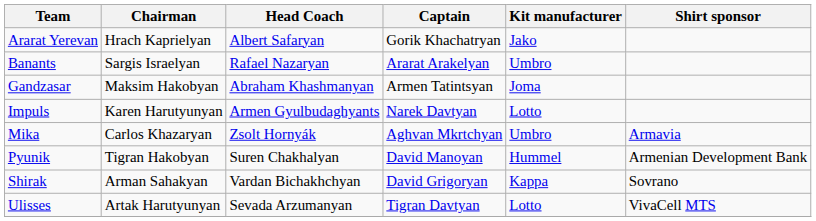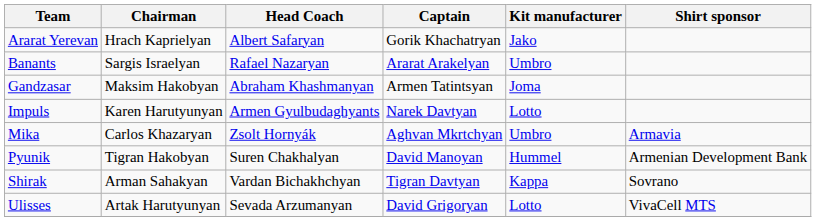Shirak | Captain: David Grigoryan -> Tigran Davtyan
Ulisses | Captain: Tigran Davtyan -> David Grigoryan
